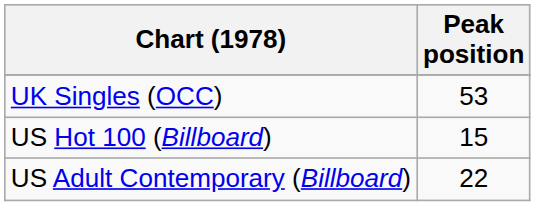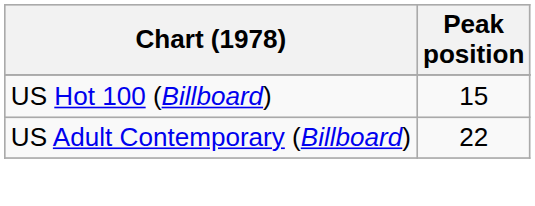- row: UK Singles (OCC) | 53
